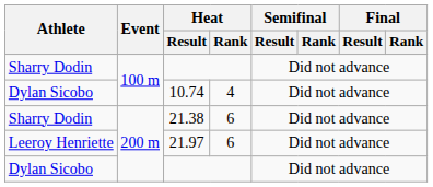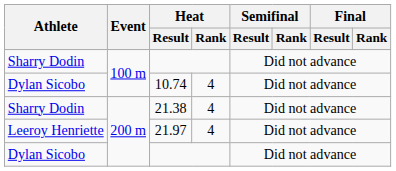21.38 | Heat / Rank: 6 -> 4
21.97 | Heat / Rank: 6 -> 4
